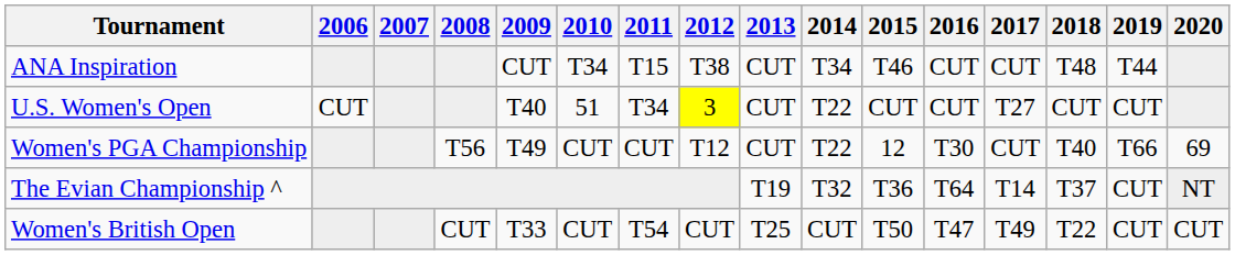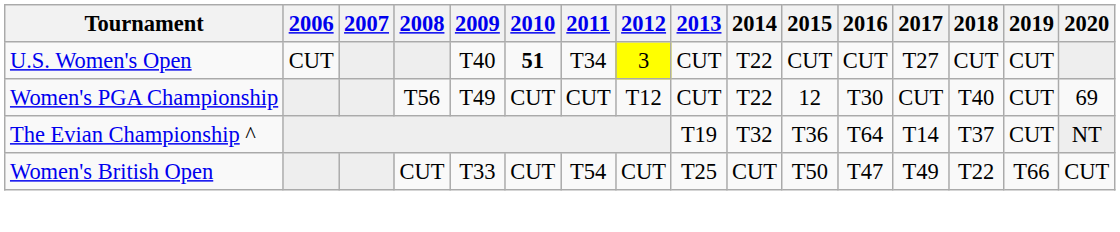- row: ANA Inspiration | CUT | T34 | T15 | T38 | CUT | T34 | T46 | CUT | CUT | T48 | T44
U.S. Women's Open | 2010: normal -> bold
Women's PGA Championship | 2019: T66 -> CUT
Women's British Open | 2019: CUT -> T66
